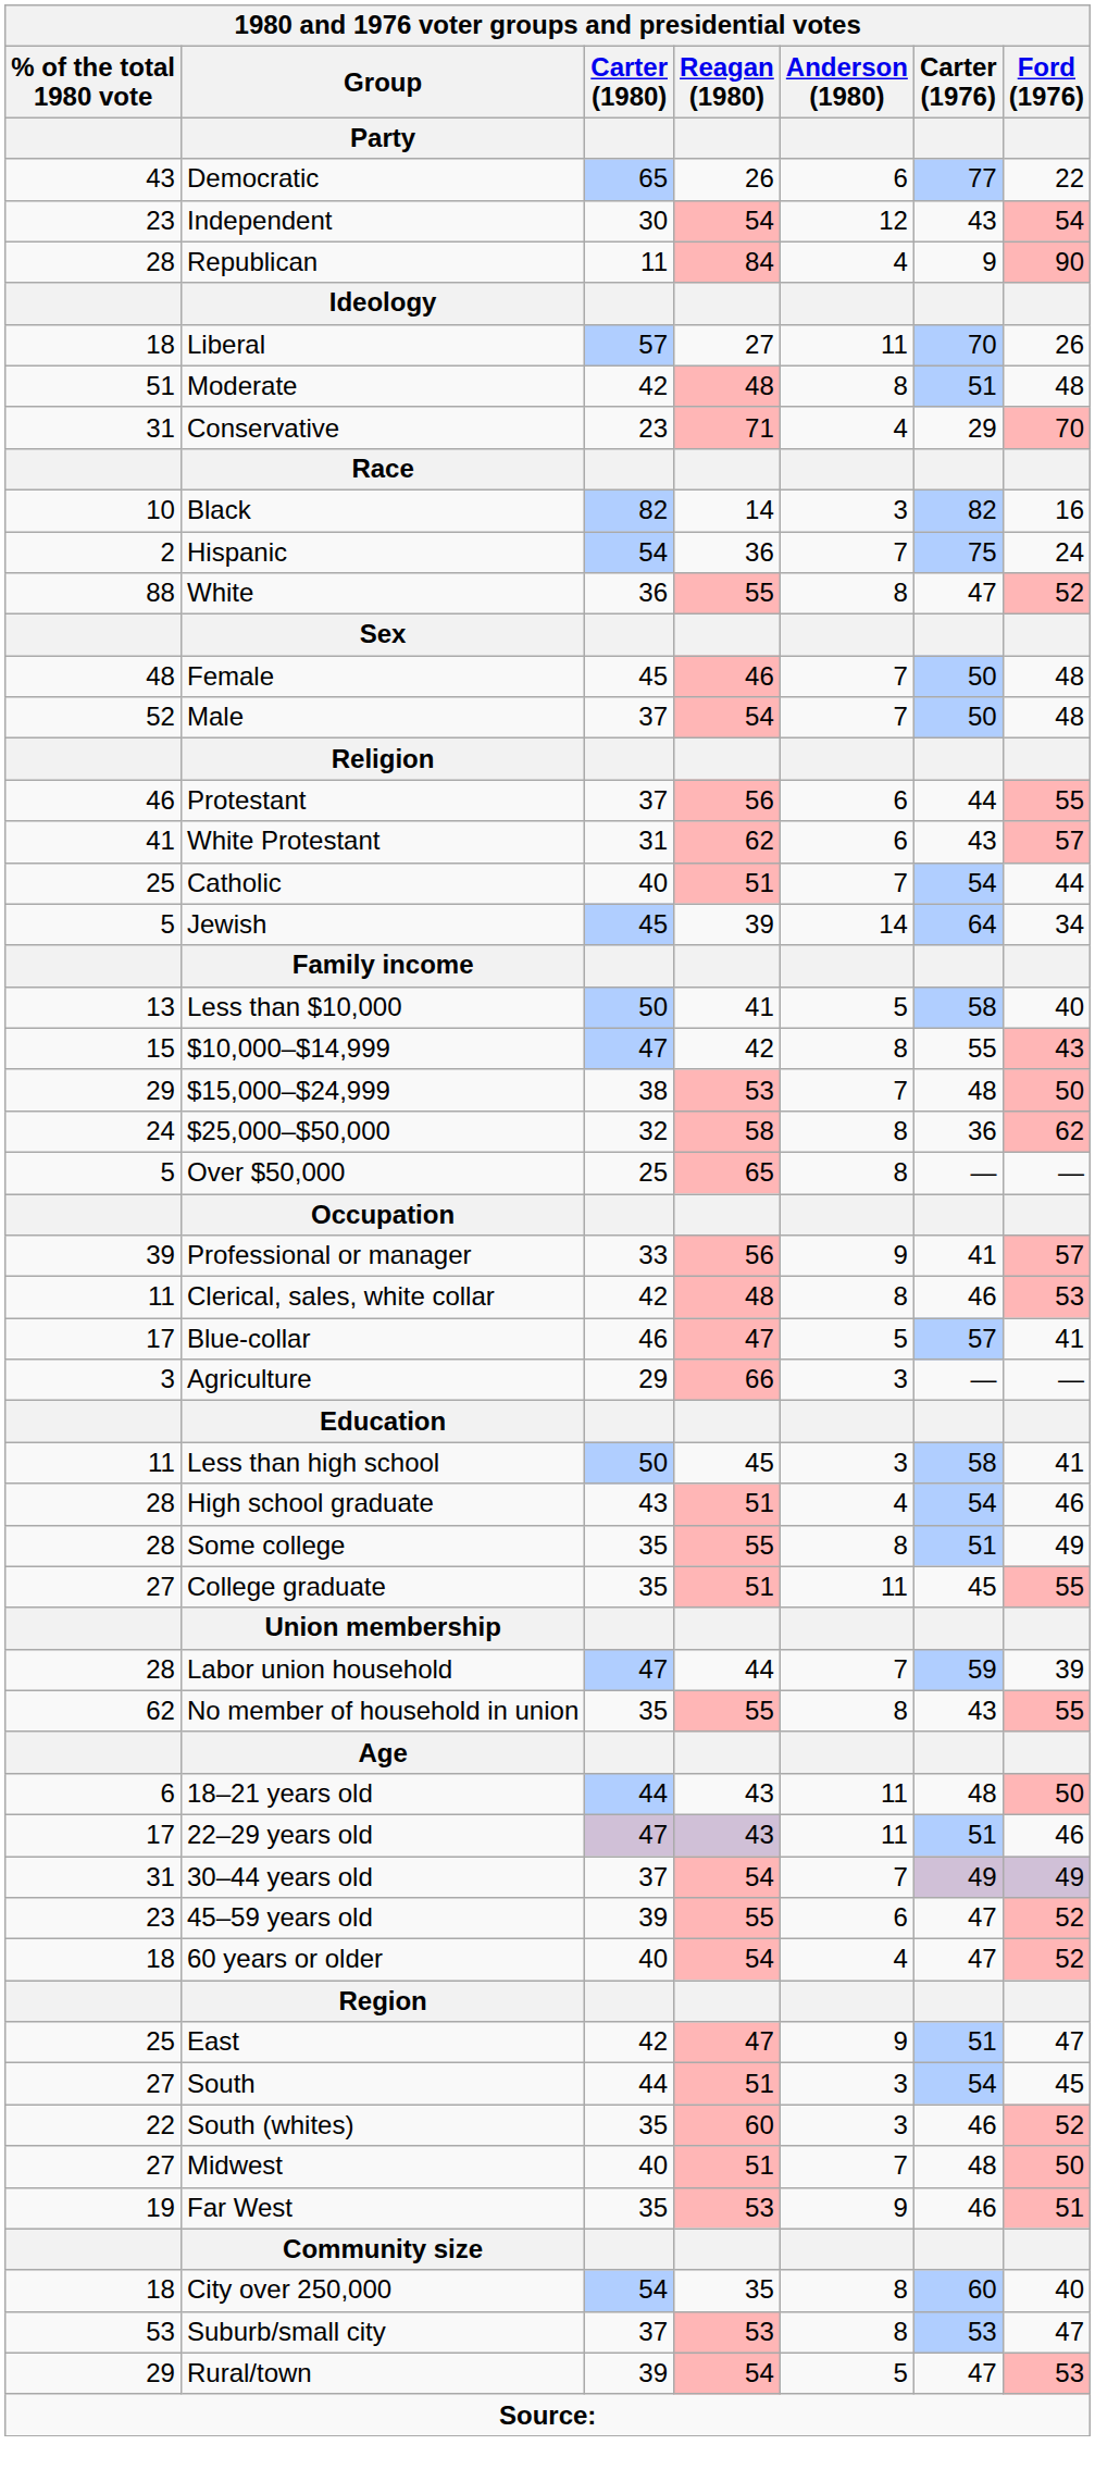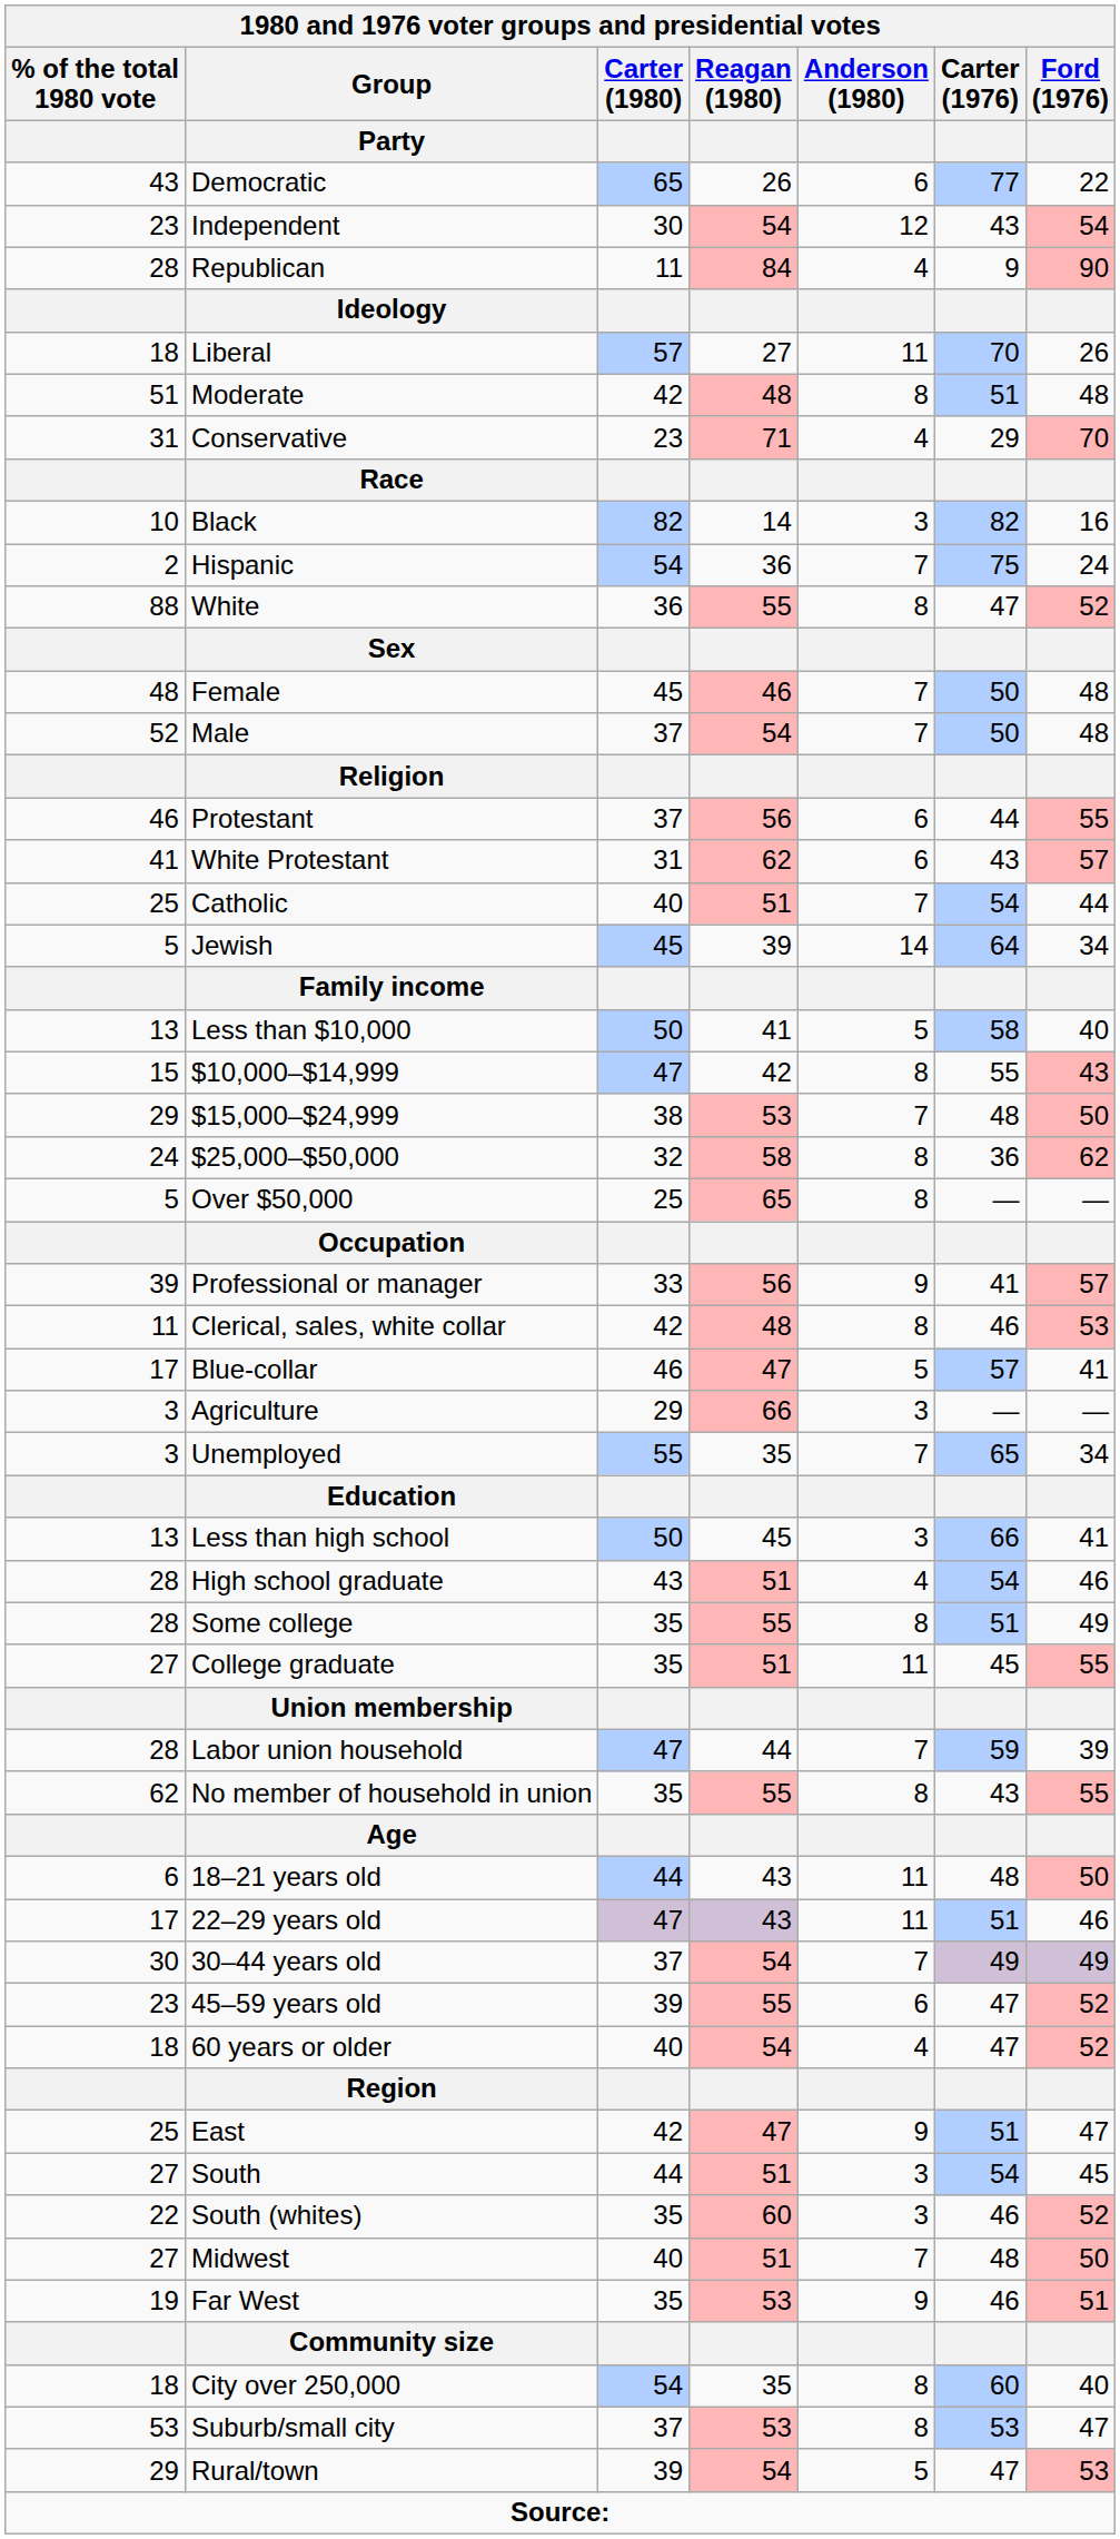+ row: 3 | Unemployed | 55 | 35 | 7 | 65 | 34
Less than high school | % of the total 1980 vote: 11 -> 13
Less than high school | Carter (1976): 58 -> 66
30–44 years old | % of the total 1980 vote: 31 -> 30
